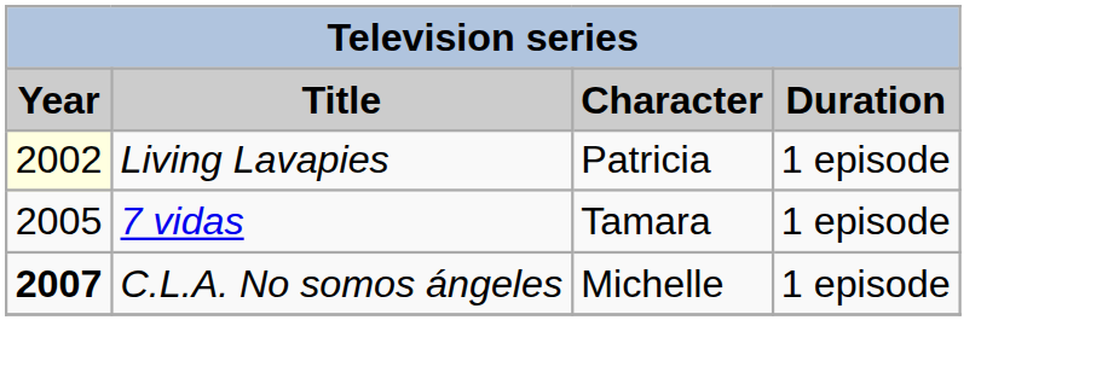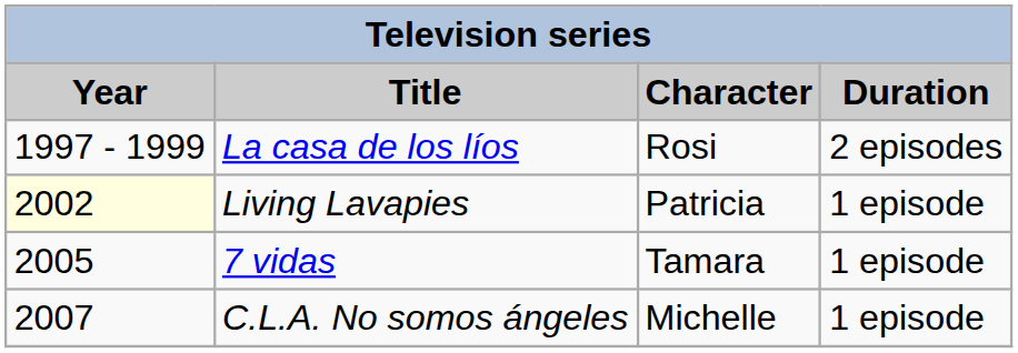+ row: 1997 - 1999 | La casa de los líos | Rosi | 2 episodes
C.L.A. No somos ángeles | Year: bold -> normal
